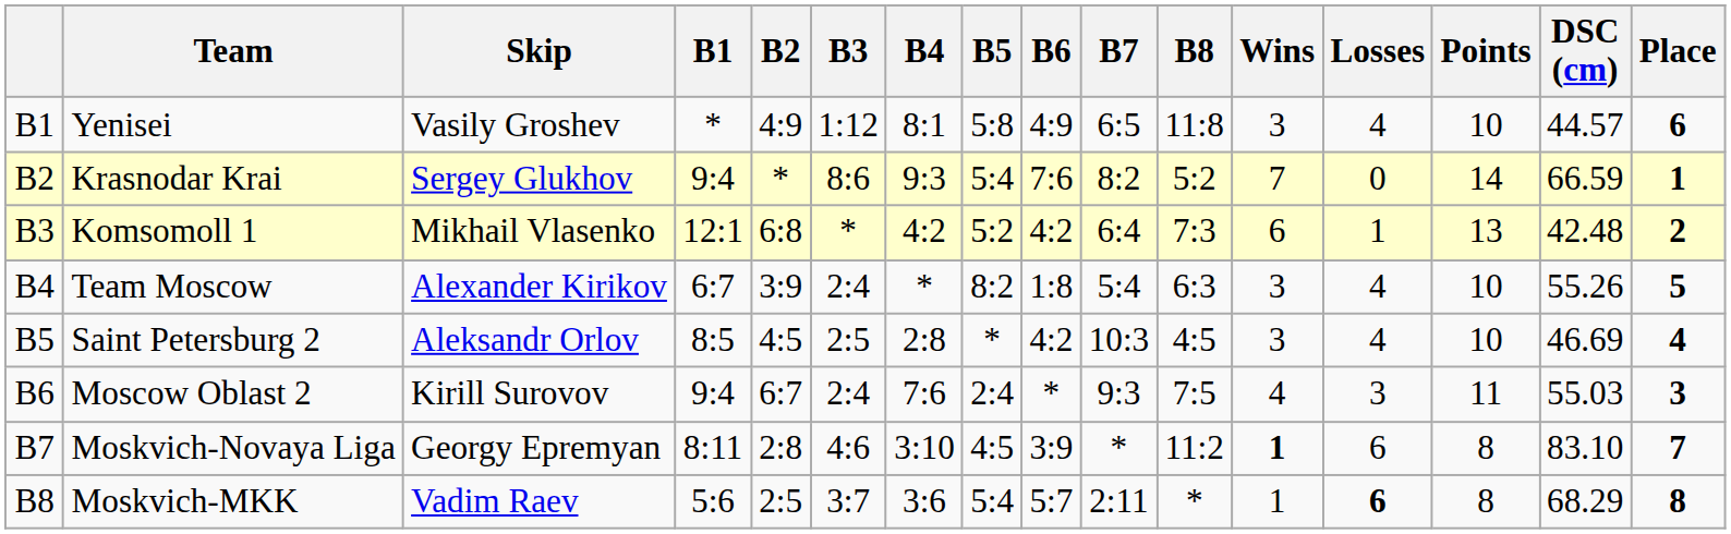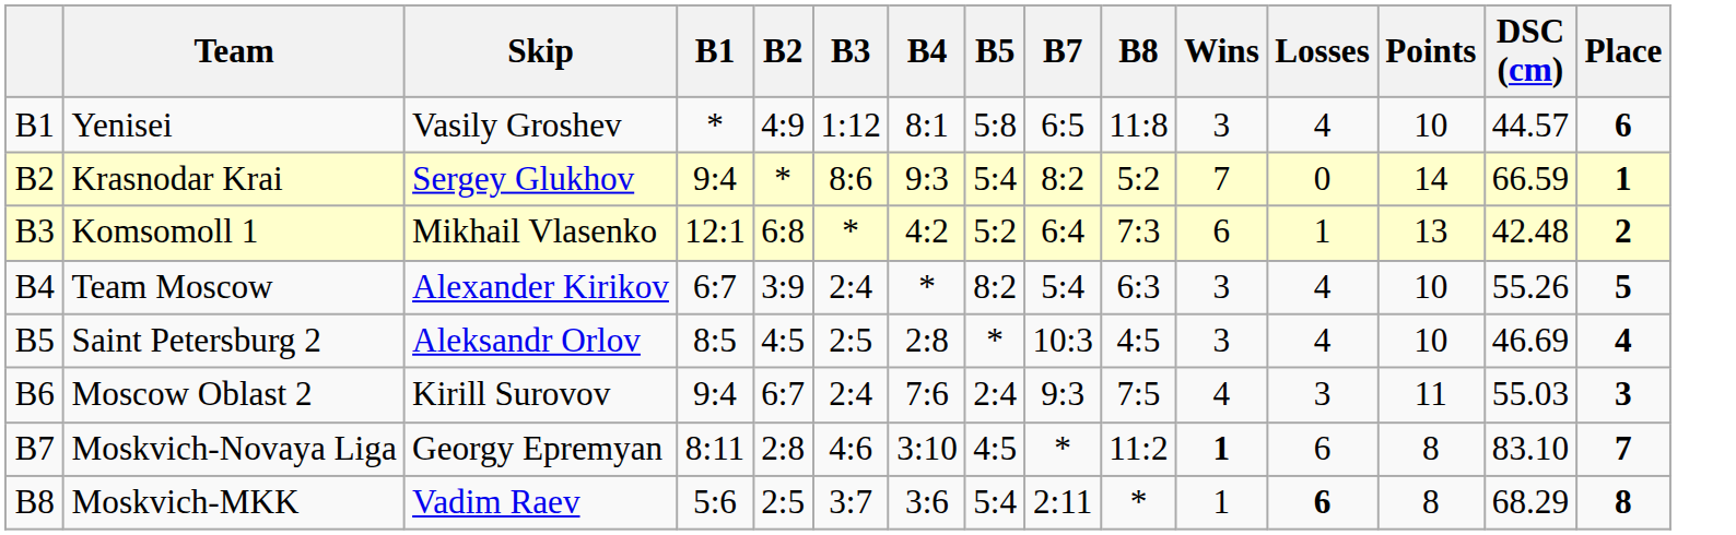- column: B6 | 4:9 | 7:6 | 4:2 | 1:8 | 4:2 | * | 3:9 | 5:7
